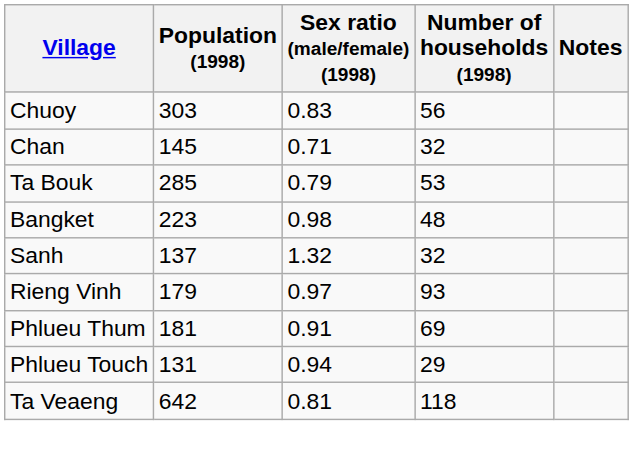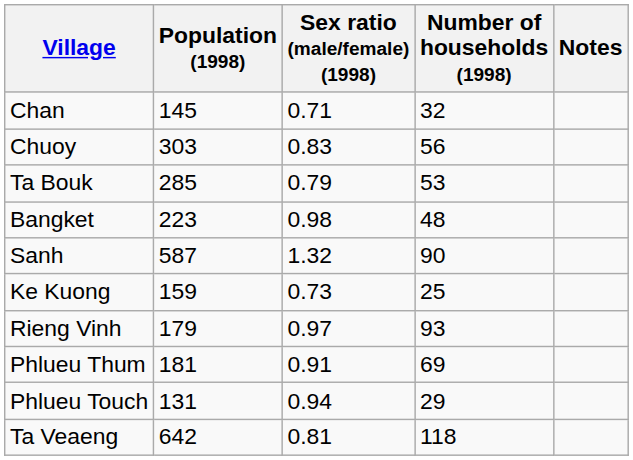rows swapped: Chan <-> Chuoy
Sanh | Population (1998): 137 -> 587
Sanh | Number of households (1998): 32 -> 90
+ row: Ke Kuong | 159 | 0.73 | 25
